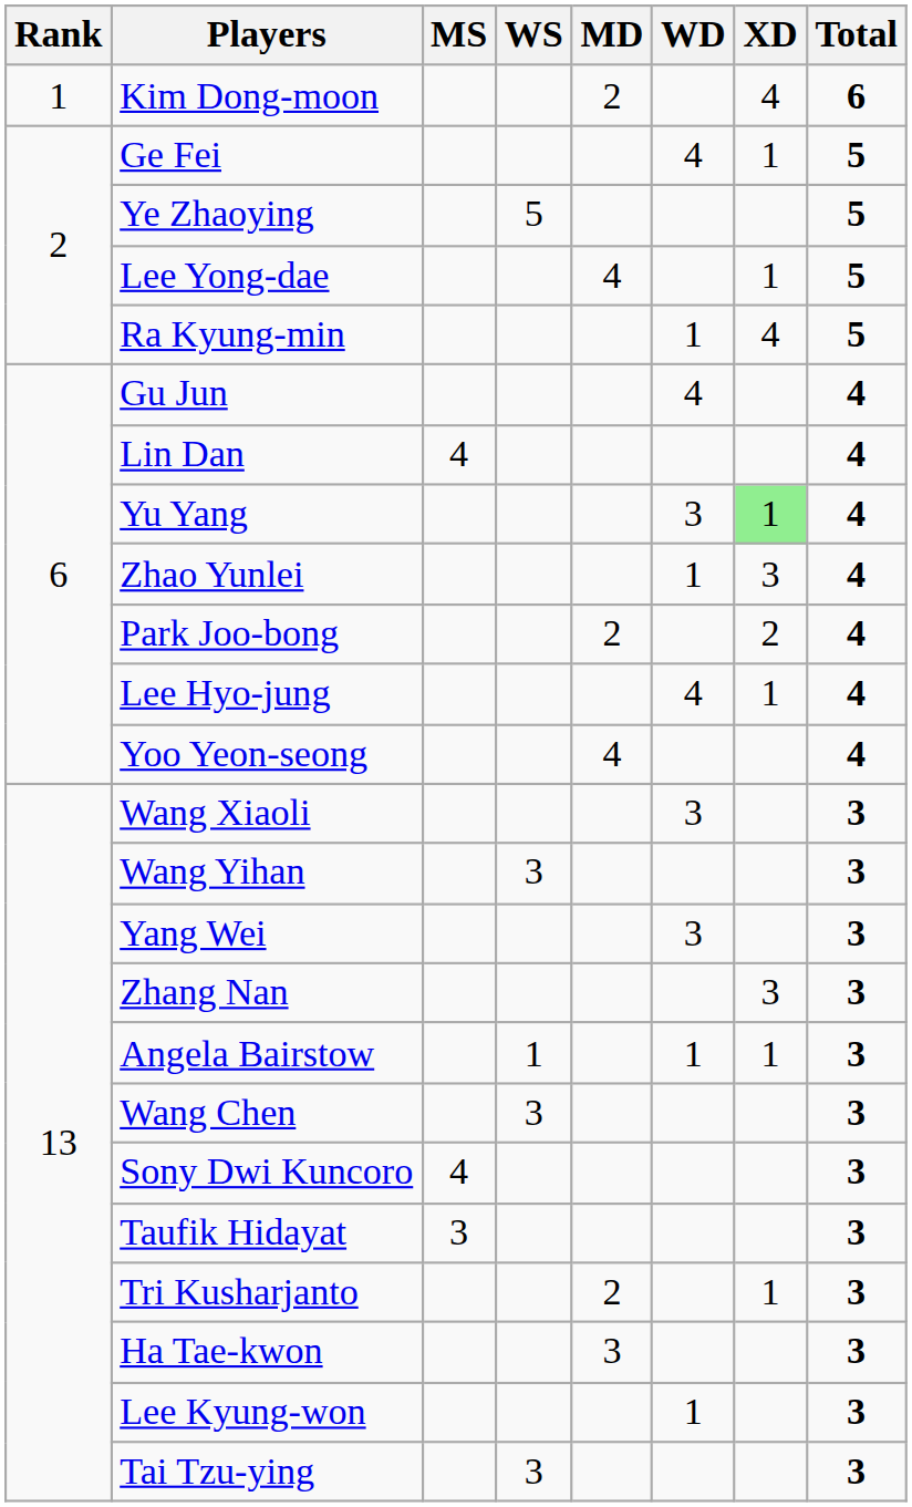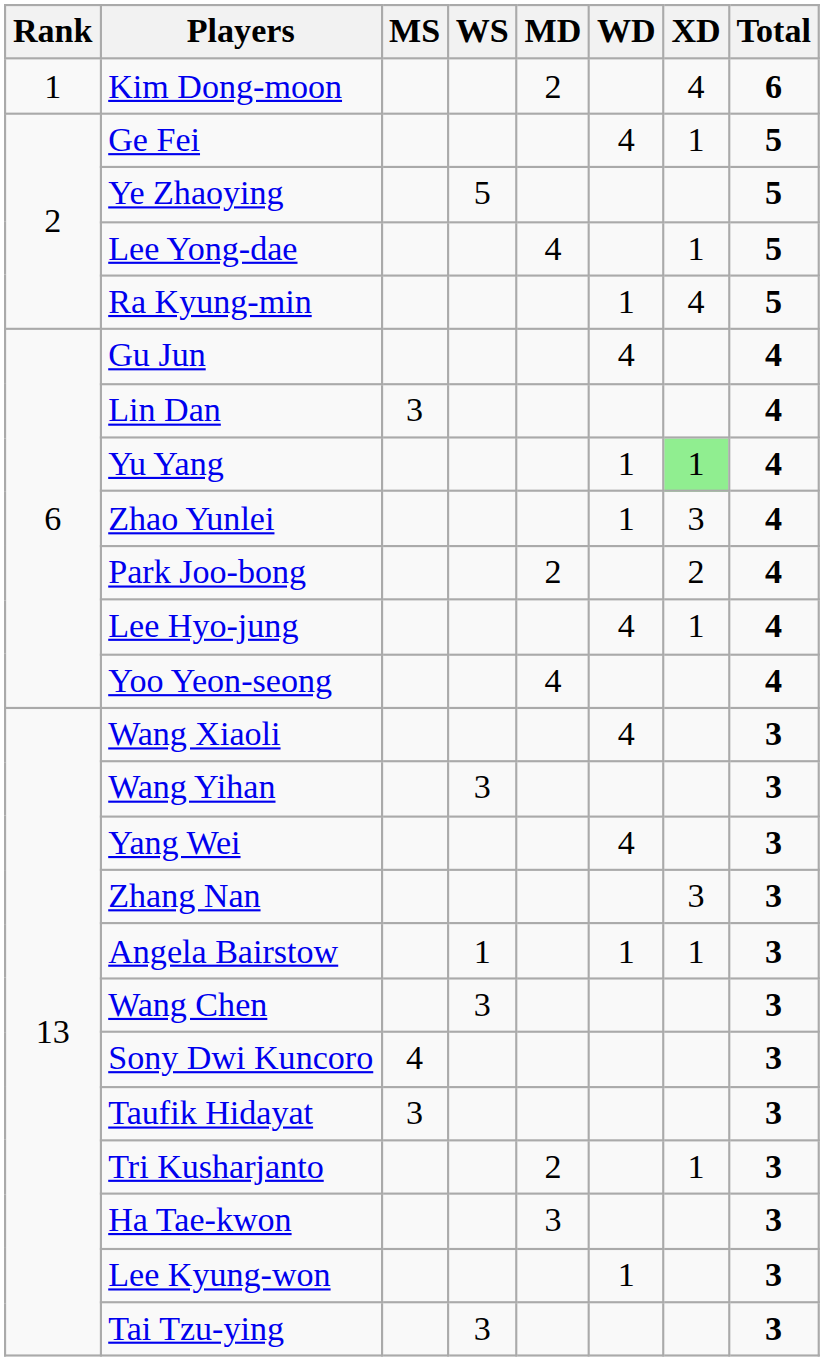Lin Dan | MS: 4 -> 3
Yu Yang | WD: 3 -> 1
Wang Xiaoli | WD: 3 -> 4
Yang Wei | WD: 3 -> 4
